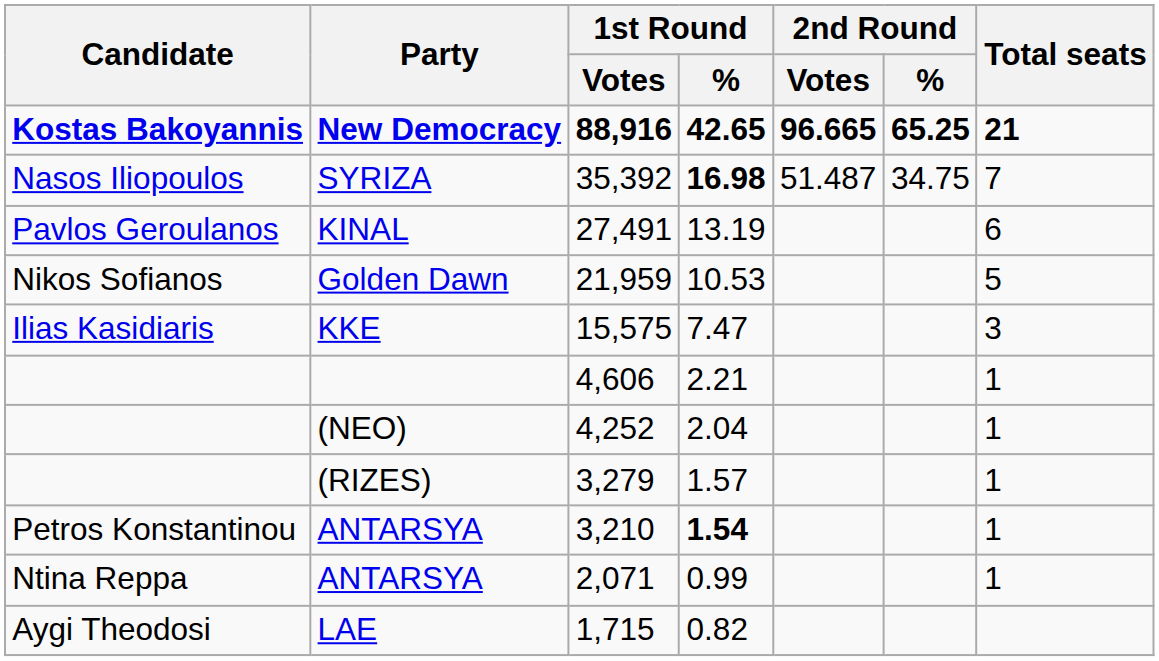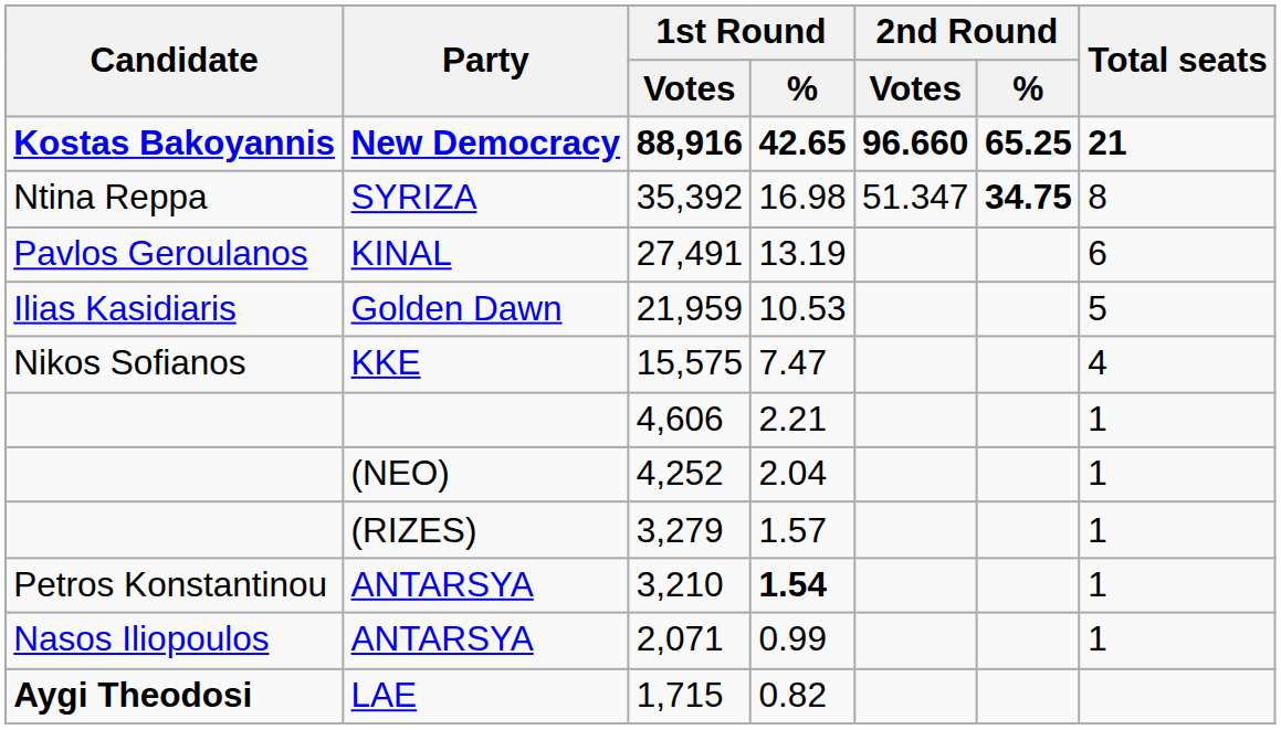New Democracy | 2nd Round / Votes: 96.665 -> 96.660
SYRIZA | Candidate: Nasos Iliopoulos -> Ntina Reppa
SYRIZA | 1st Round / %: bold -> normal
SYRIZA | 2nd Round / Votes: 51.487 -> 51.347
SYRIZA | 2nd Round / %: normal -> bold
SYRIZA | Total seats: 7 -> 8
Golden Dawn | Candidate: Nikos Sofianos -> Ilias Kasidiaris
KKE | Candidate: Ilias Kasidiaris -> Nikos Sofianos
KKE | Total seats: 3 -> 4
ANTARSYA / 2,071 | Candidate: Ntina Reppa -> Nasos Iliopoulos
LAE | Candidate: normal -> bold
